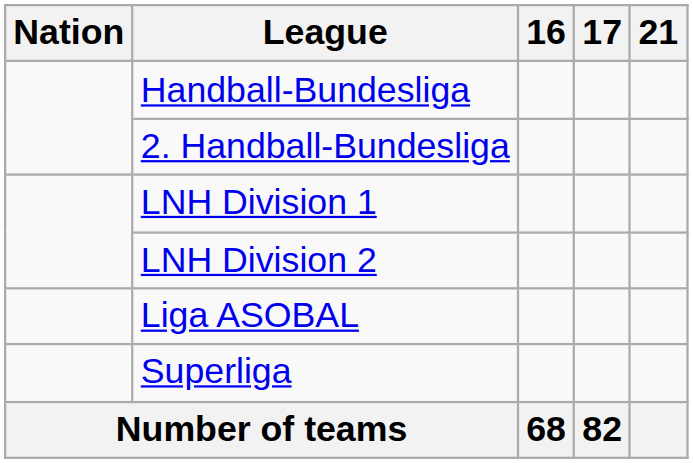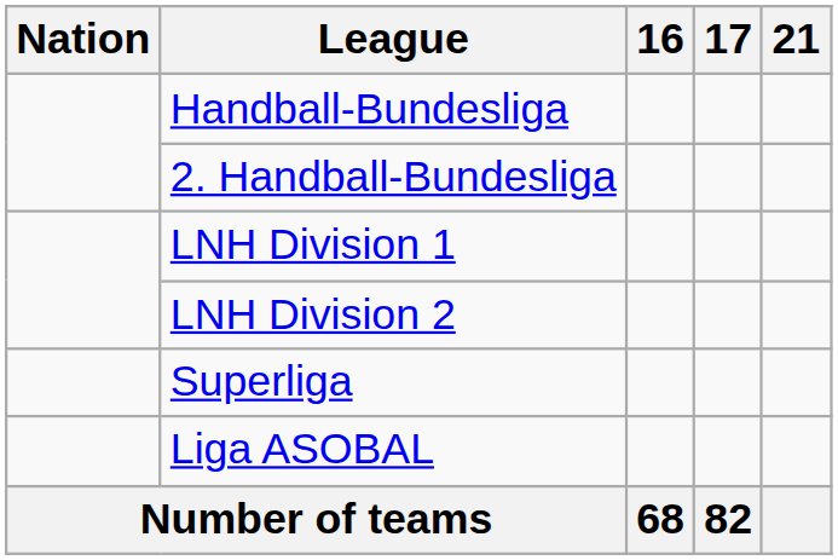rows swapped: Liga ASOBAL <-> Superliga
